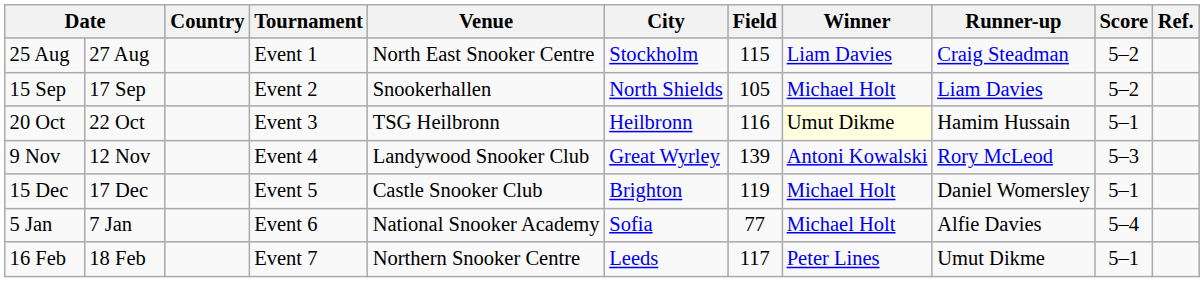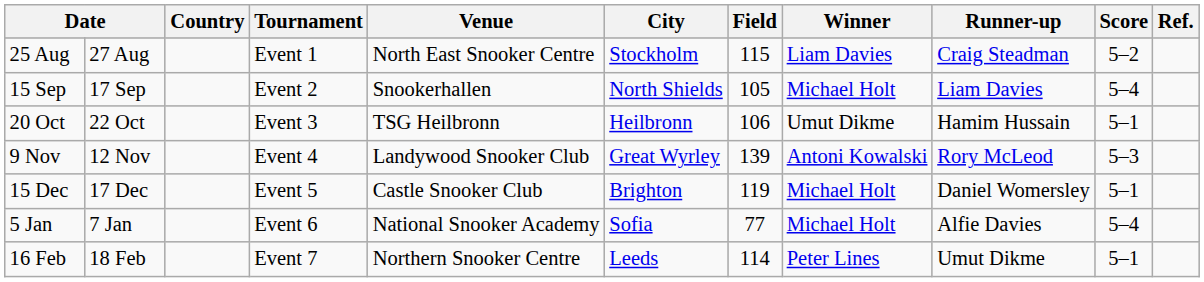15 Sep | Score: 5–2 -> 5–4
20 Oct | Field: 116 -> 106
20 Oct | Winner: lightyellow background -> no background
16 Feb | Field: 117 -> 114
